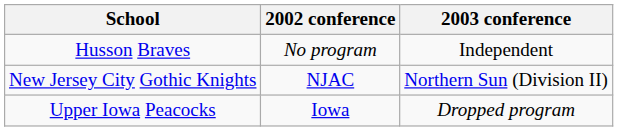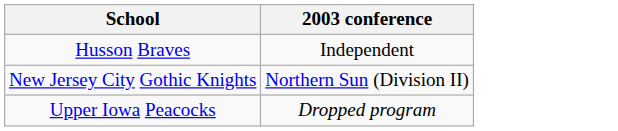- column: 2002 conference | No program | NJAC | Iowa
